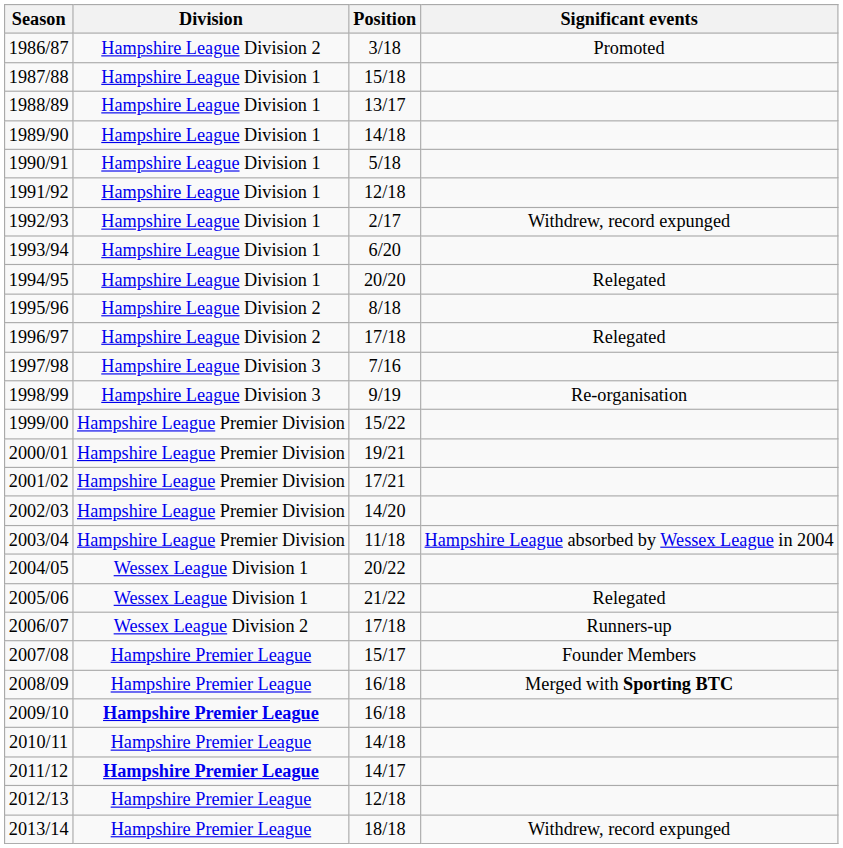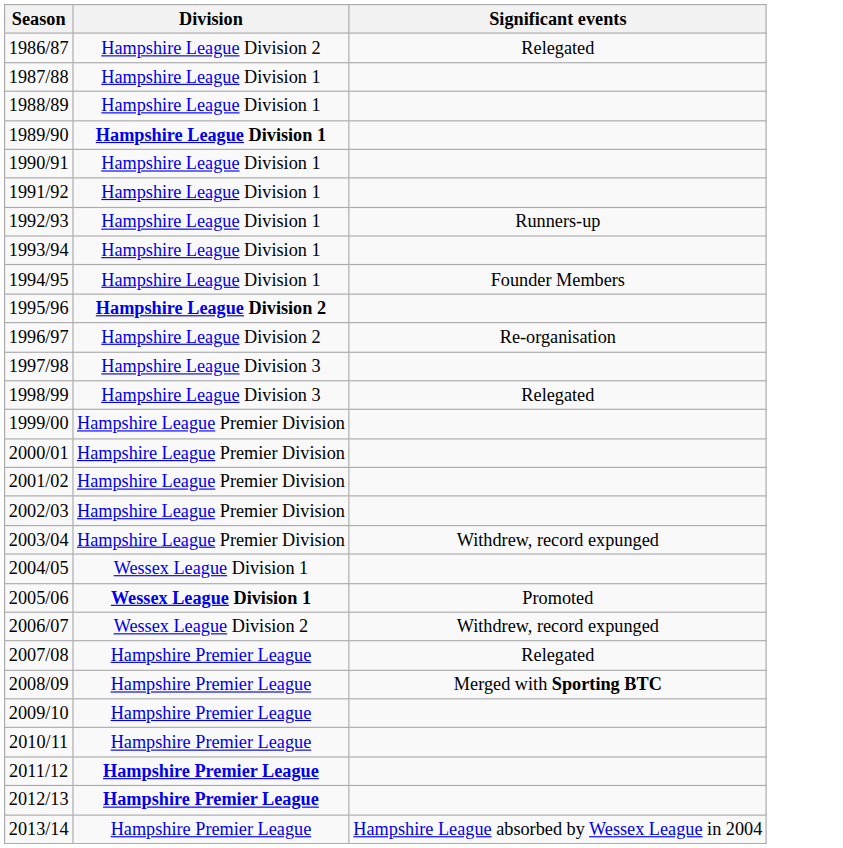- column: Position | 3/18 | 15/18 | 13/17 | 14/18 | 5/18 | 12/18 | 2/17 | 6/20 | 20/20 | 8/18 | 17/18 | 7/16 | 9/19 | 15/22 | 19/21 | 17/21 | 14/20 | 11/18 | 20/22 | 21/22 | 17/18 | 15/17 | 16/18 | 16/18 | 14/18 | 14/17 | 12/18 | 18/18
1986/87 | Significant events: Promoted -> Relegated
1989/90 | Division: normal -> bold
1992/93 | Significant events: Withdrew, record expunged -> Runners-up
1994/95 | Significant events: Relegated -> Founder Members
1995/96 | Division: normal -> bold
1996/97 | Significant events: Relegated -> Re-organisation
1998/99 | Significant events: Re-organisation -> Relegated
2003/04 | Significant events: Hampshire League absorbed by Wessex League in 2004 -> Withdrew, record expunged
2005/06 | Division: normal -> bold
2005/06 | Significant events: Relegated -> Promoted
2006/07 | Significant events: Runners-up -> Withdrew, record expunged
2007/08 | Significant events: Founder Members -> Relegated
2009/10 | Division: bold -> normal
2012/13 | Division: normal -> bold
2013/14 | Significant events: Withdrew, record expunged -> Hampshire League absorbed by Wessex League in 2004
